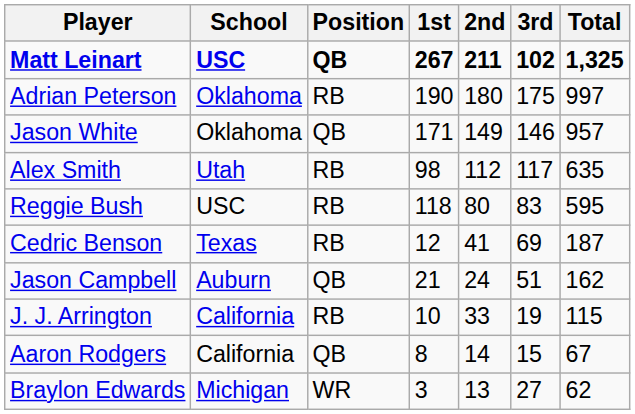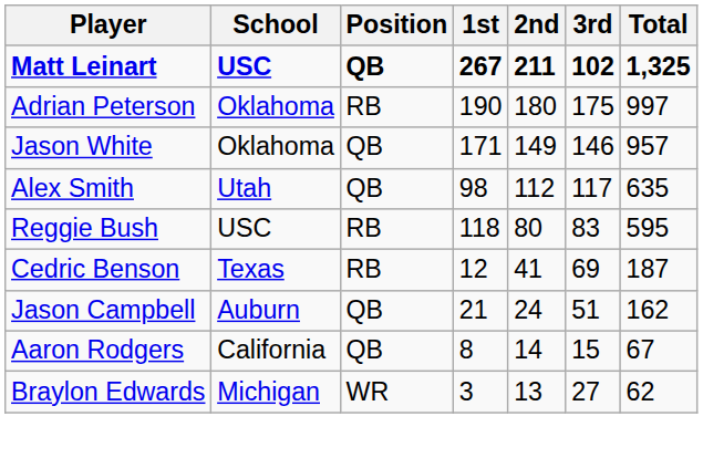Alex Smith | Position: RB -> QB
- row: J. J. Arrington | California | RB | 10 | 33 | 19 | 115
